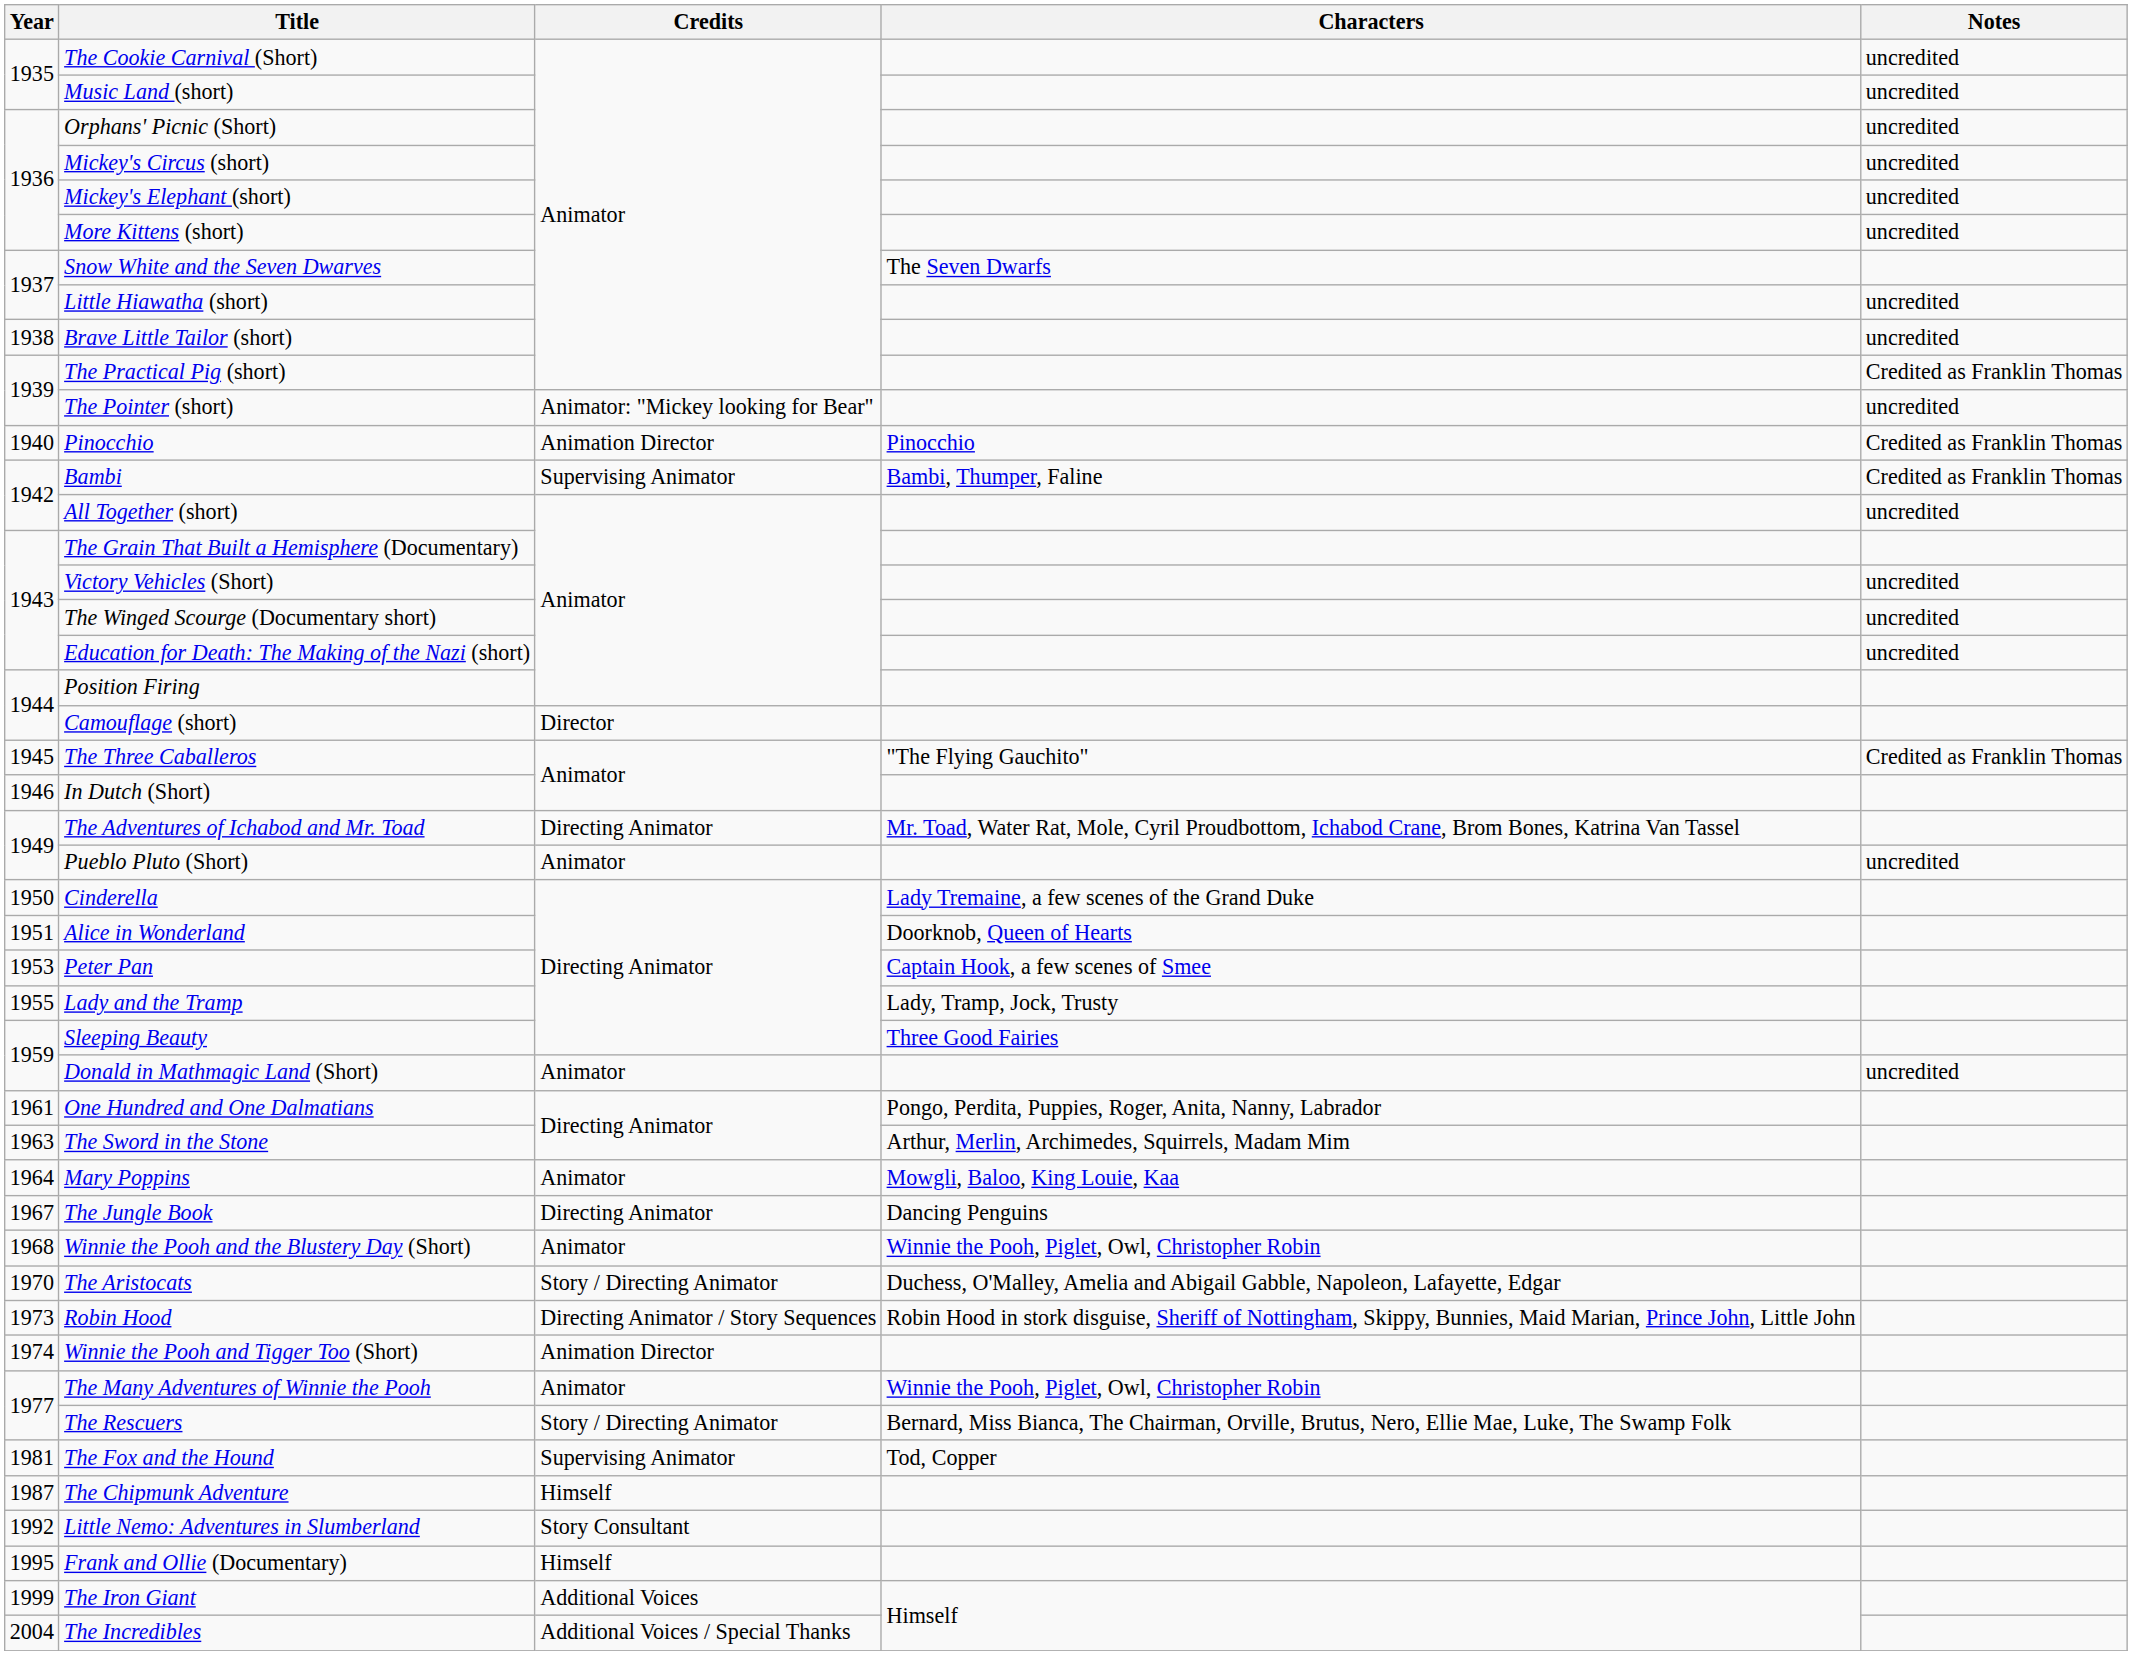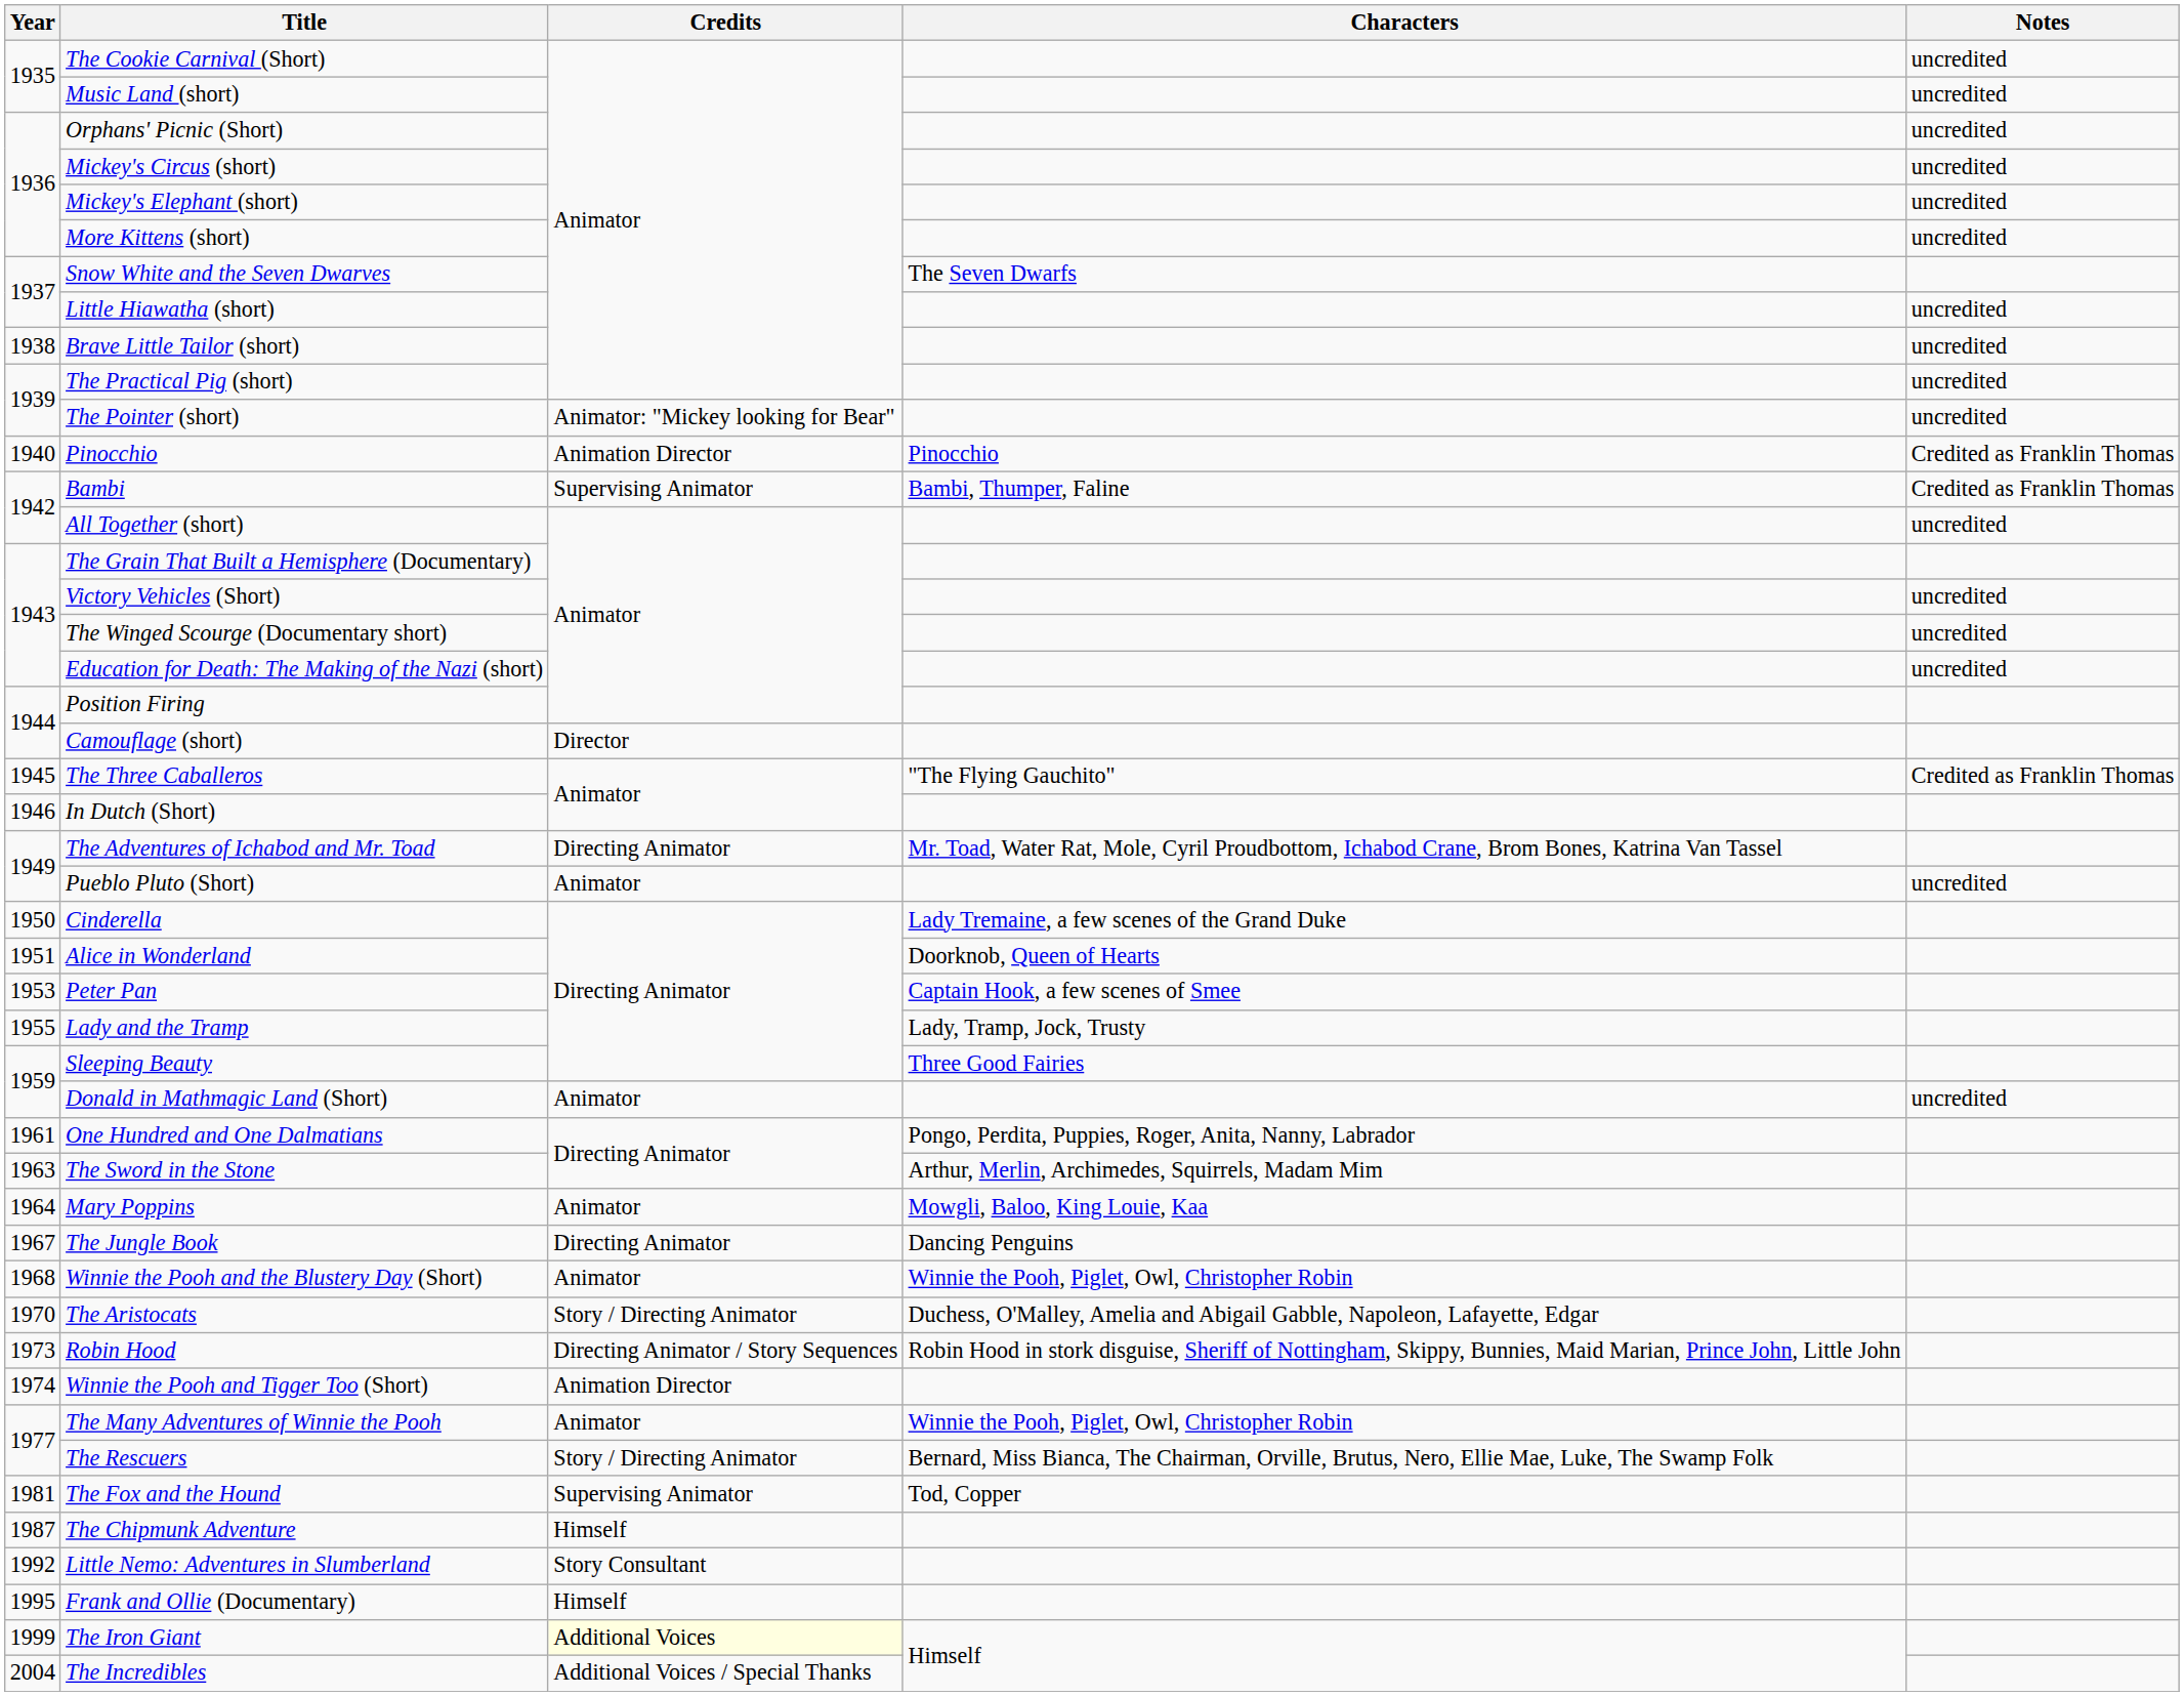The Practical Pig (short) | Notes: Credited as Franklin Thomas -> uncredited
The Iron Giant | Credits: no background -> lightyellow background
